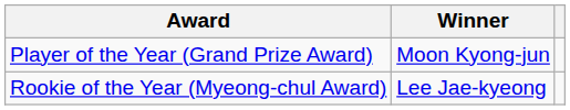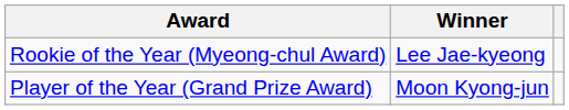rows swapped: Player of the Year (Grand Prize Award) <-> Rookie of the Year (Myeong-chul Award)
